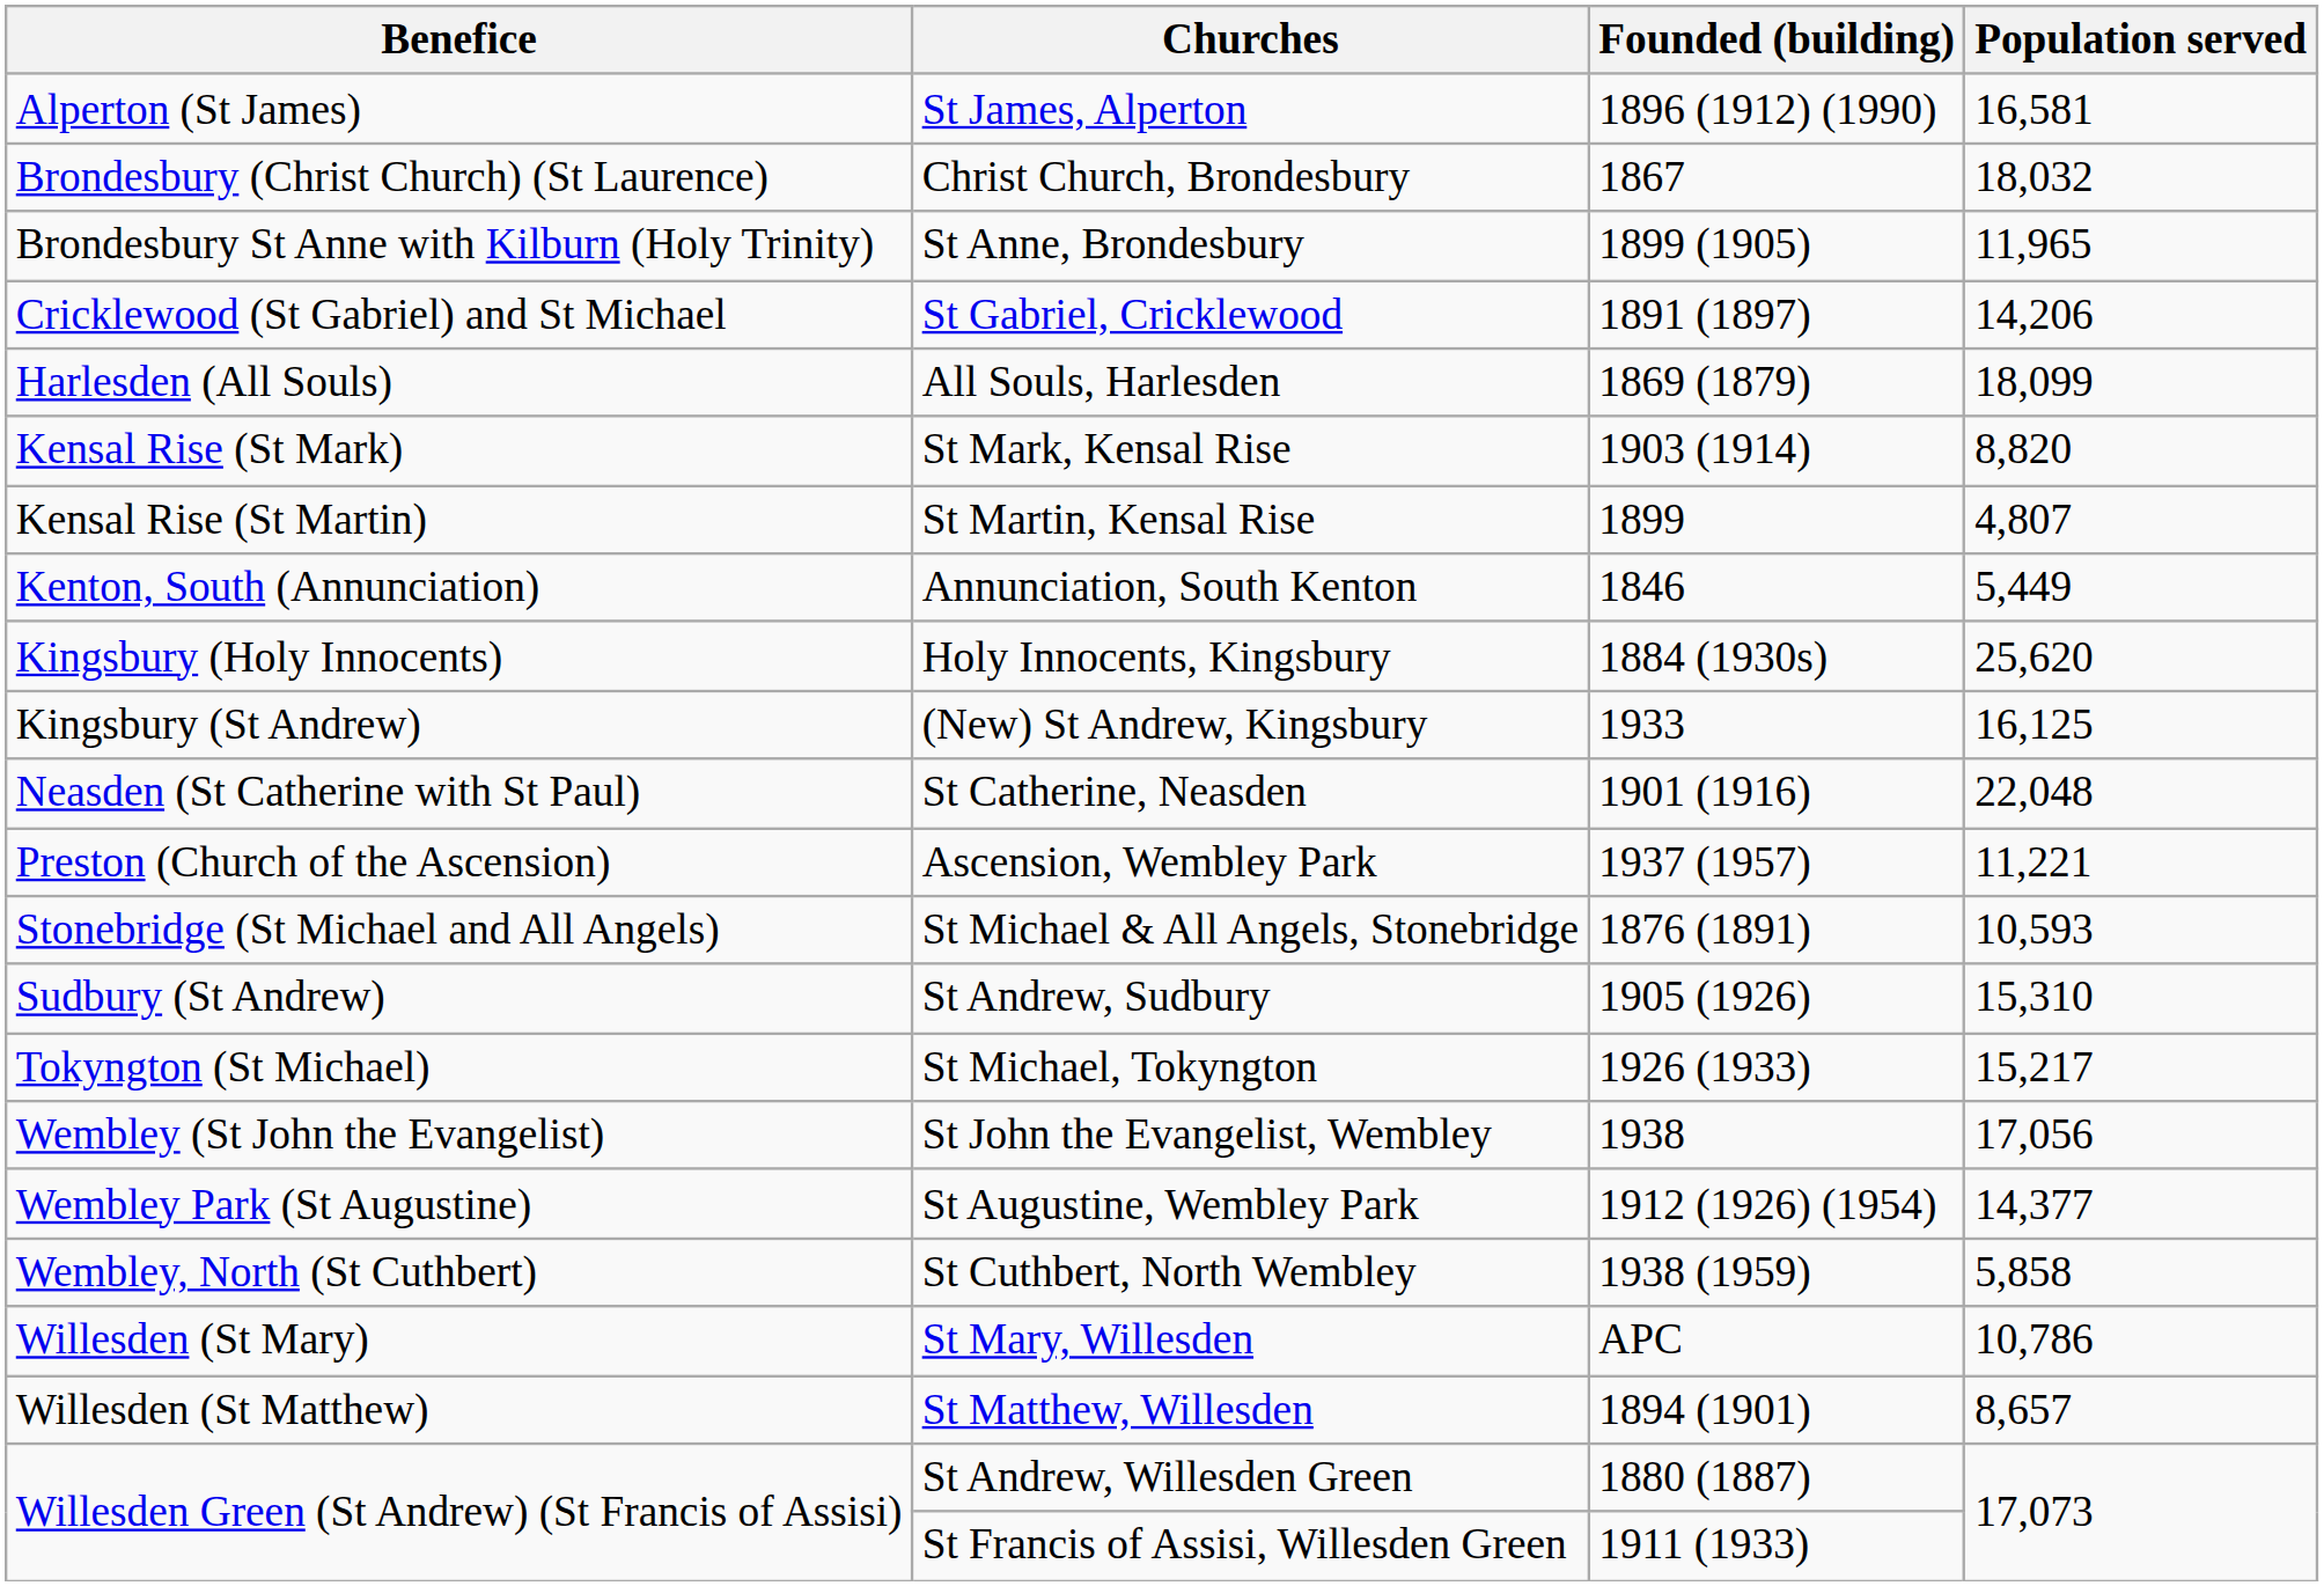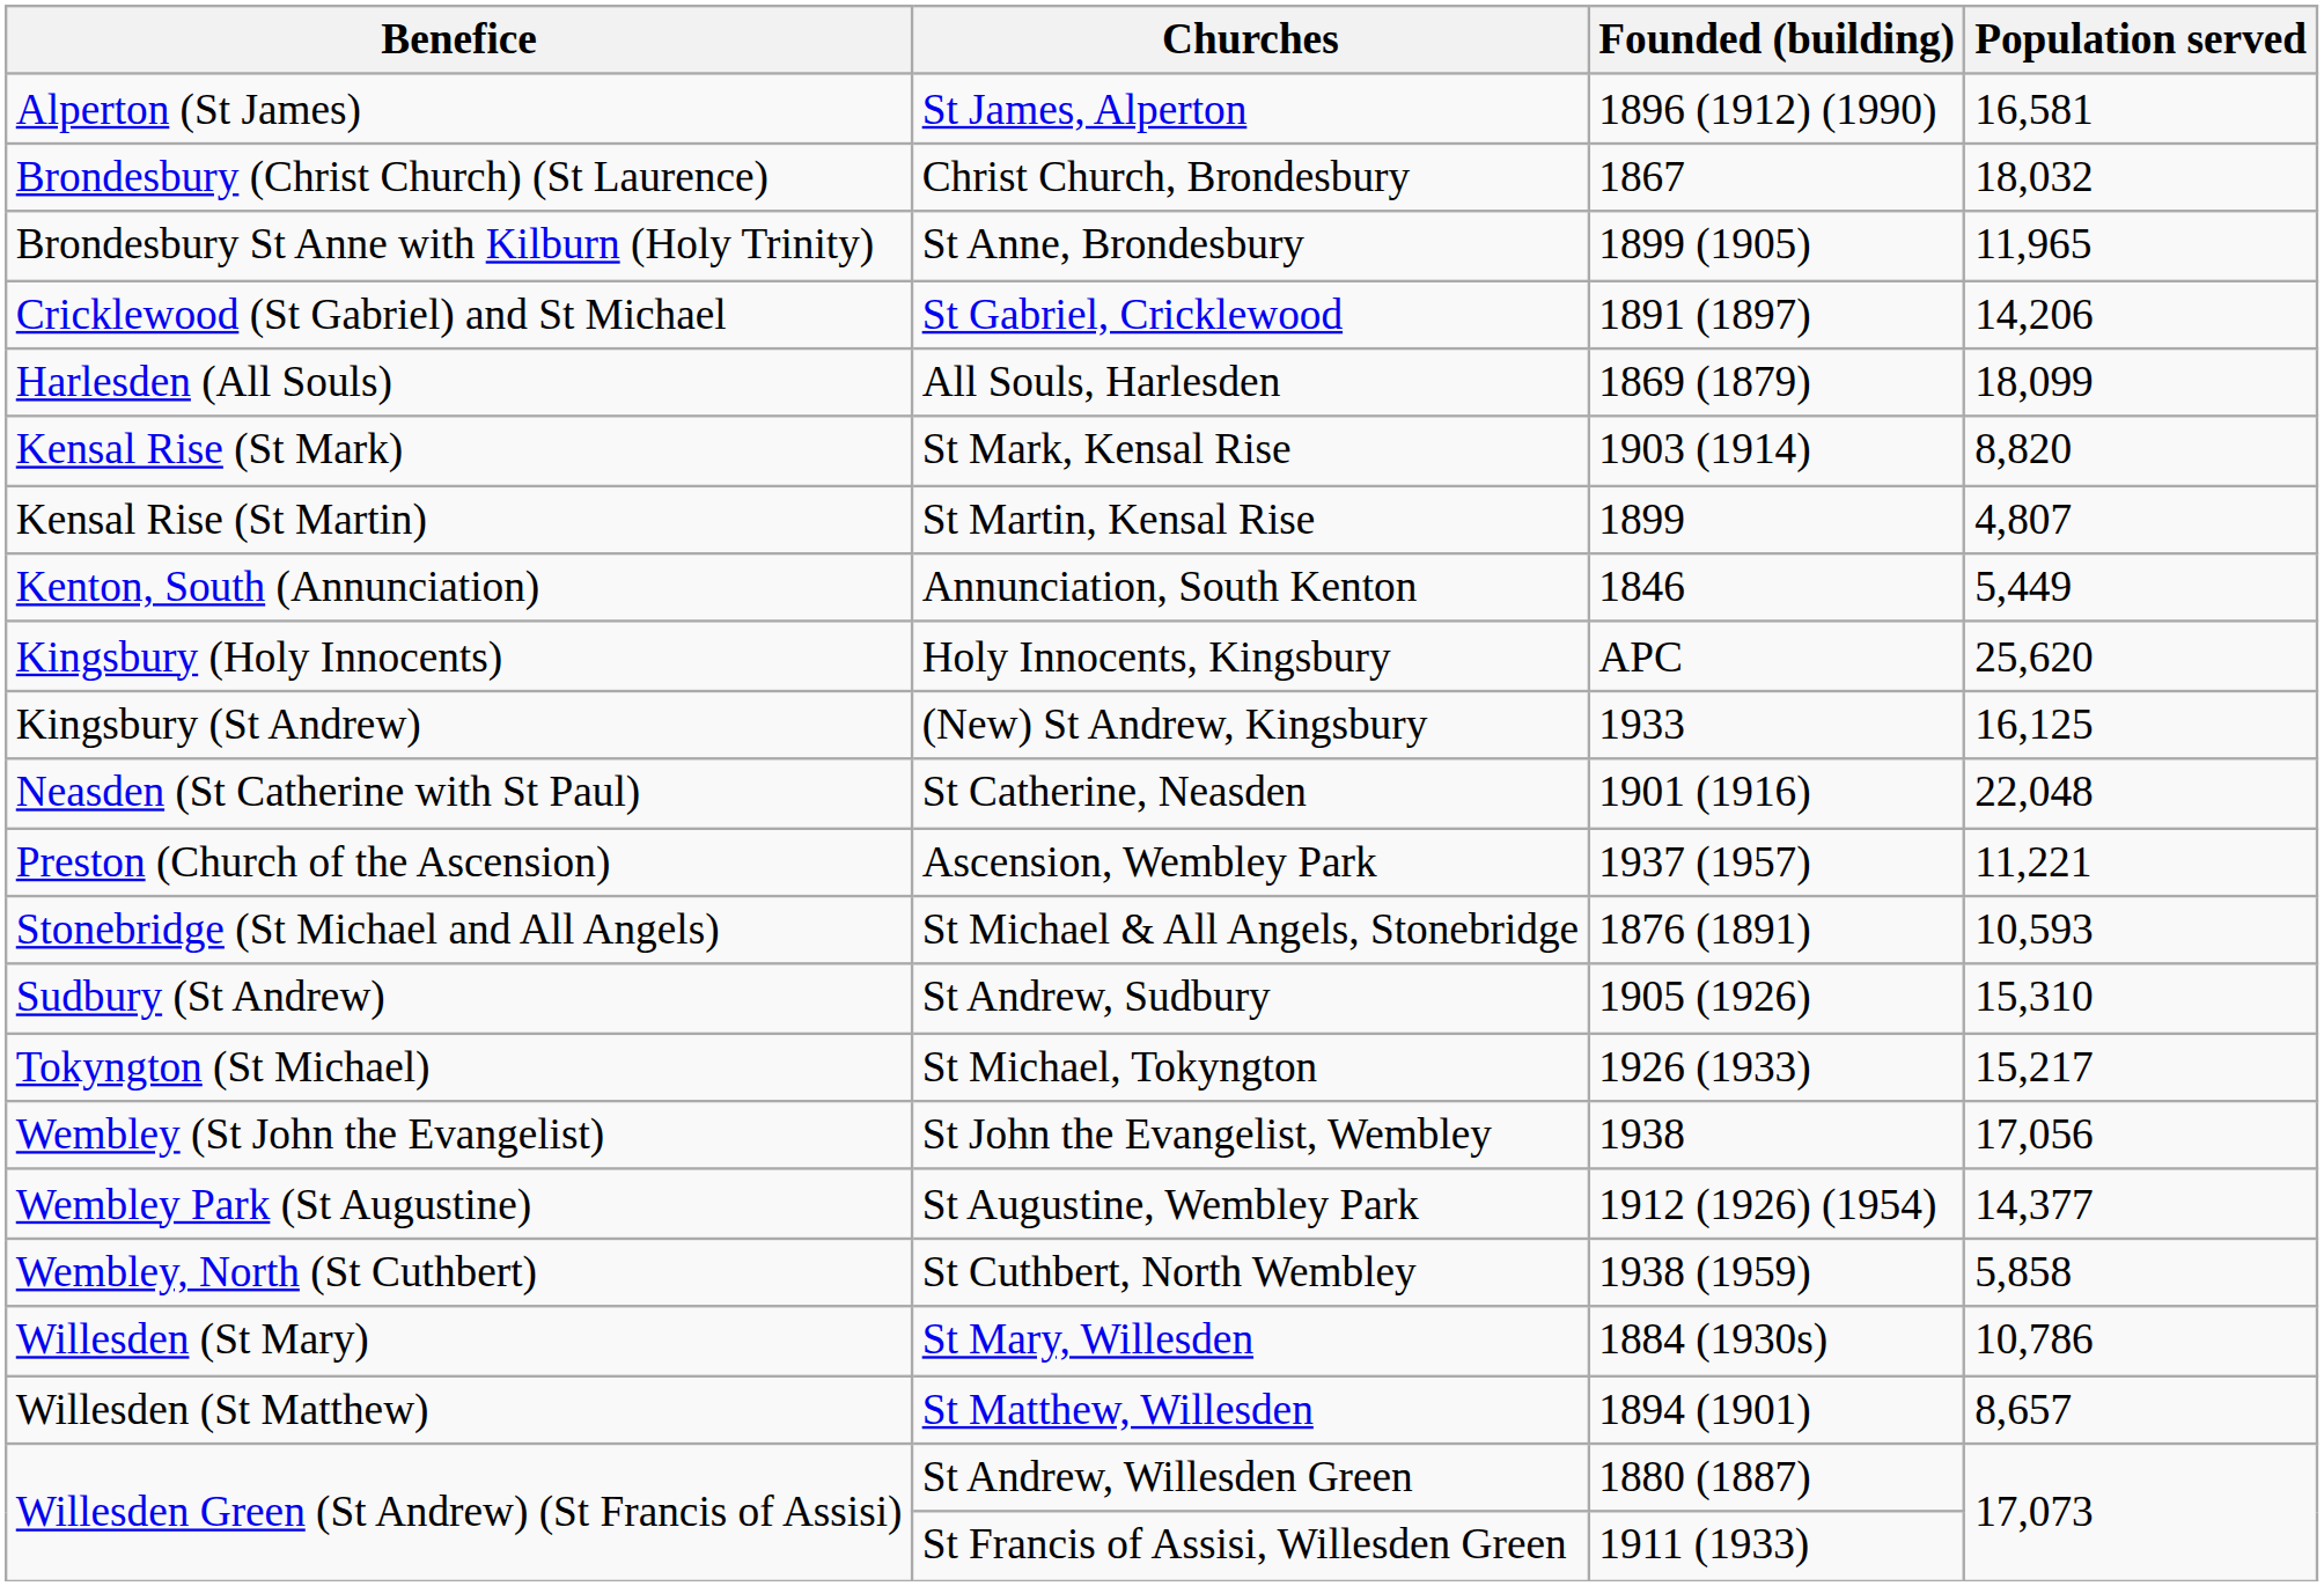Holy Innocents, Kingsbury | Founded (building): 1884 (1930s) -> APC
St Mary, Willesden | Founded (building): APC -> 1884 (1930s)
